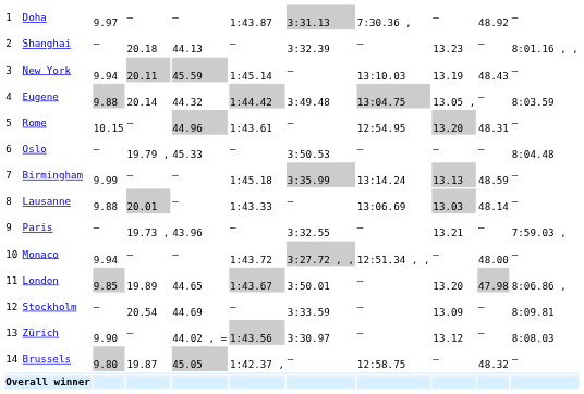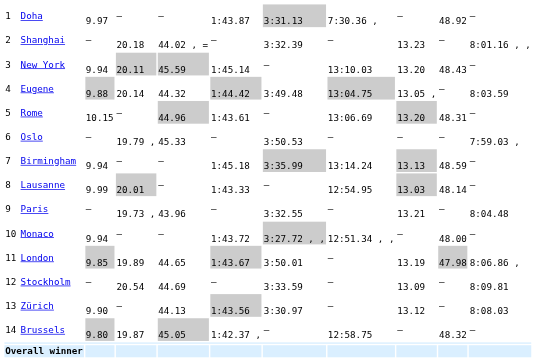Shanghai | column 5: 44.13 -> 44.02 , =
New York | column 9: 13.19 -> 13.20
Rome | column 8: 12:54.95 -> 13:06.69
Oslo | column 11: 8:04.48 -> 7:59.03 ,
Birmingham | column 3: 9.99 -> 9.94
Lausanne | column 3: 9.88 -> 9.99
Lausanne | column 8: 13:06.69 -> 12:54.95
Paris | column 11: 7:59.03 , -> 8:04.48
London | column 9: 13.20 -> 13.19
Zürich | column 5: 44.02 , = -> 44.13
